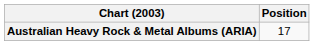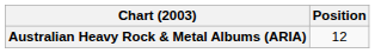Australian Heavy Rock & Metal Albums (ARIA) | Position: 17 -> 12
